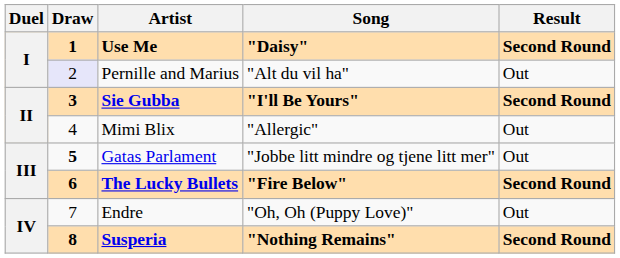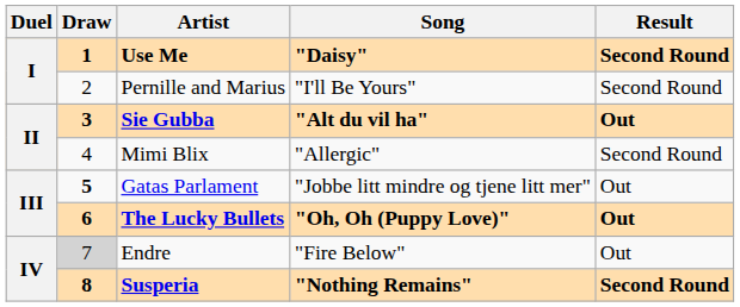Pernille and Marius | Draw: lavender background -> no background
Pernille and Marius | Song: "Alt du vil ha" -> "I'll Be Yours"
Pernille and Marius | Result: Out -> Second Round
Sie Gubba | Song: "I'll Be Yours" -> "Alt du vil ha"
Sie Gubba | Result: Second Round -> Out
Mimi Blix | Result: Out -> Second Round
The Lucky Bullets | Song: "Fire Below" -> "Oh, Oh (Puppy Love)"
The Lucky Bullets | Result: Second Round -> Out
Endre | Draw: no background -> lightgrey background
Endre | Song: "Oh, Oh (Puppy Love)" -> "Fire Below"
